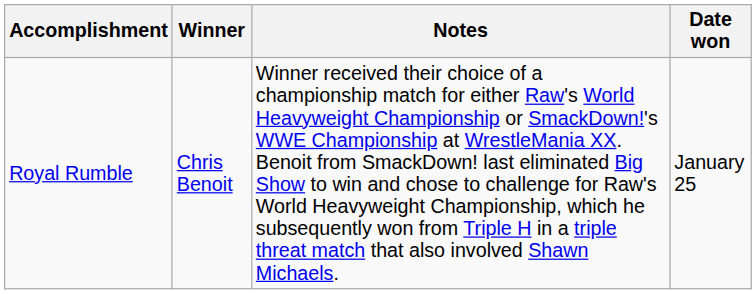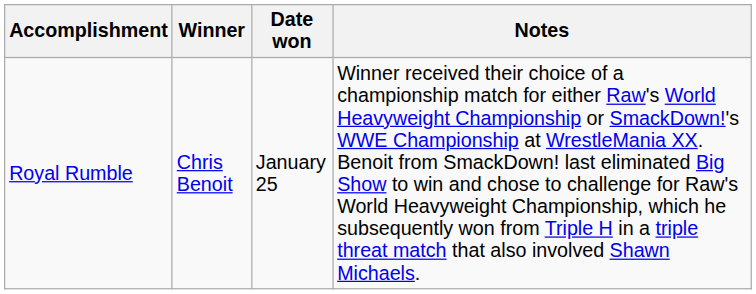columns swapped: Date won <-> Notes
